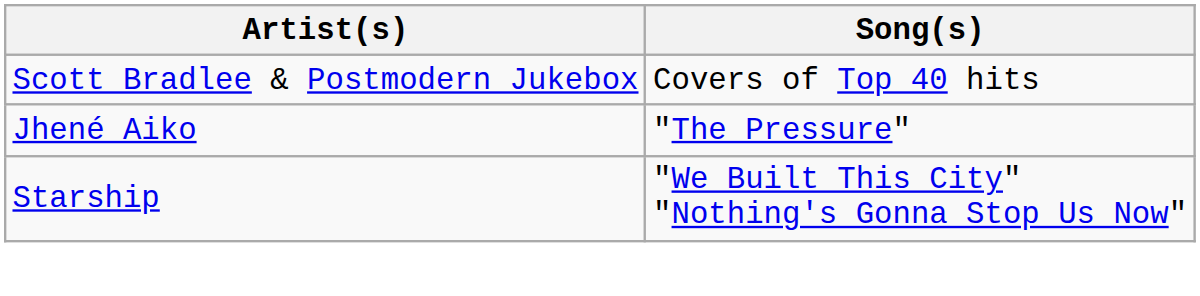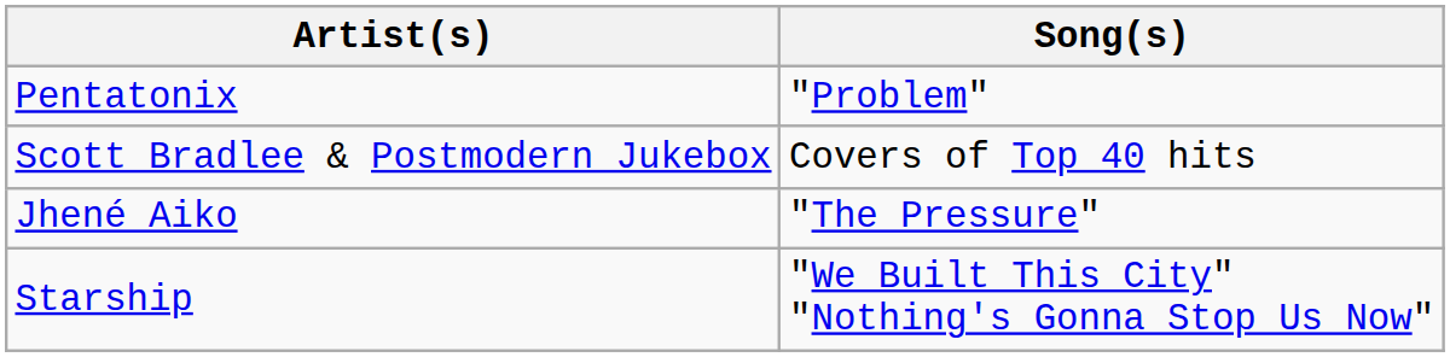+ row: Pentatonix | "Problem"
